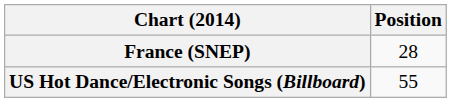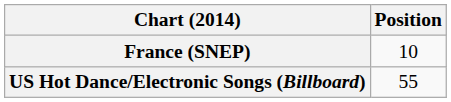France (SNEP) | Position: 28 -> 10
